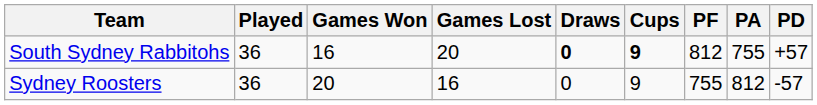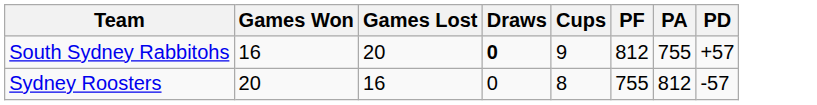- column: Played | 36 | 36
South Sydney Rabbitohs | Cups: bold -> normal
Sydney Roosters | Cups: 9 -> 8
